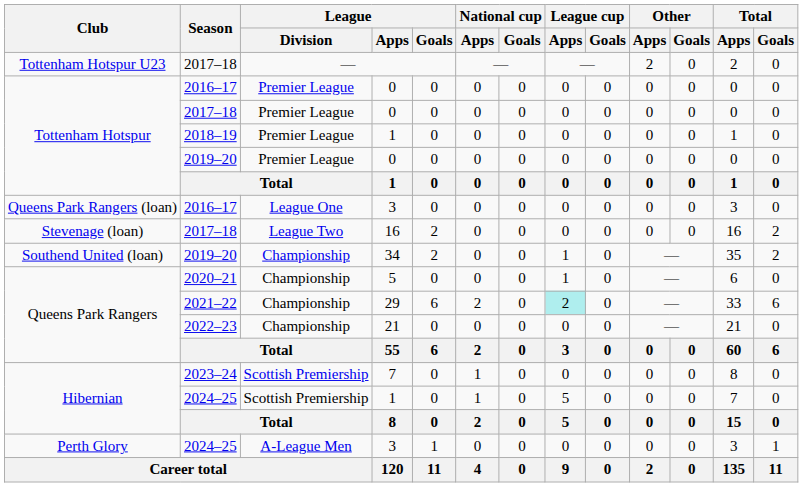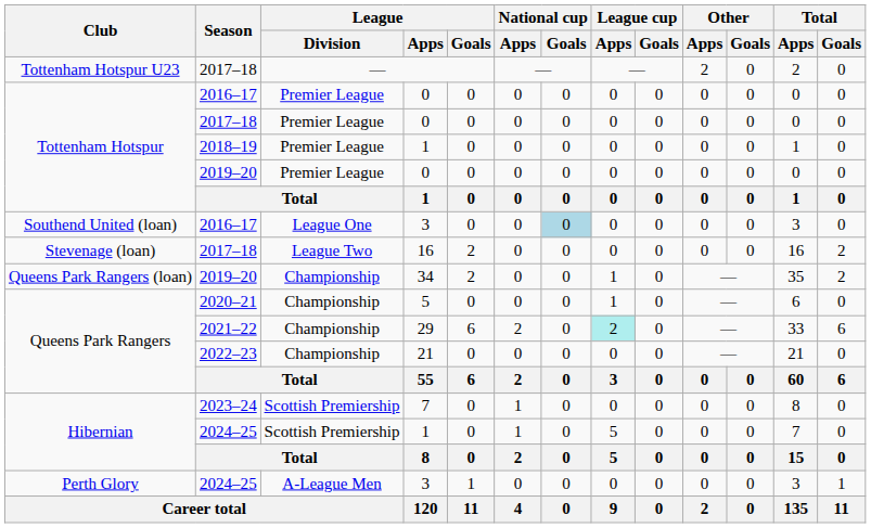2016–17 / 3 | Club: Queens Park Rangers (loan) -> Southend United (loan)
2016–17 / 3 | National cup / Goals: no background -> lightblue background
34 | Club: Southend United (loan) -> Queens Park Rangers (loan)
